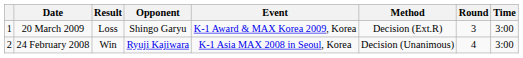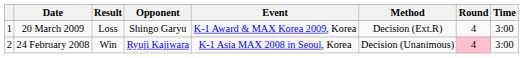20 March 2009 | Round: 3 -> 4
24 February 2008 | Round: no background -> pink background
